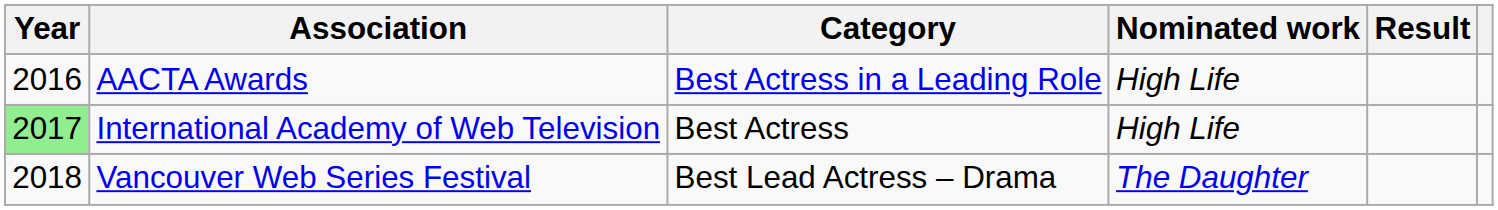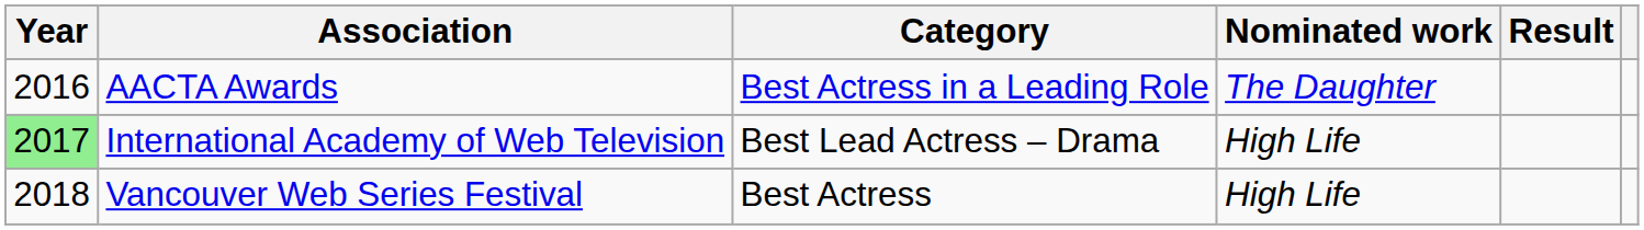AACTA Awards | Nominated work: High Life -> The Daughter
International Academy of Web Television | Category: Best Actress -> Best Lead Actress – Drama
Vancouver Web Series Festival | Category: Best Lead Actress – Drama -> Best Actress
Vancouver Web Series Festival | Nominated work: The Daughter -> High Life
